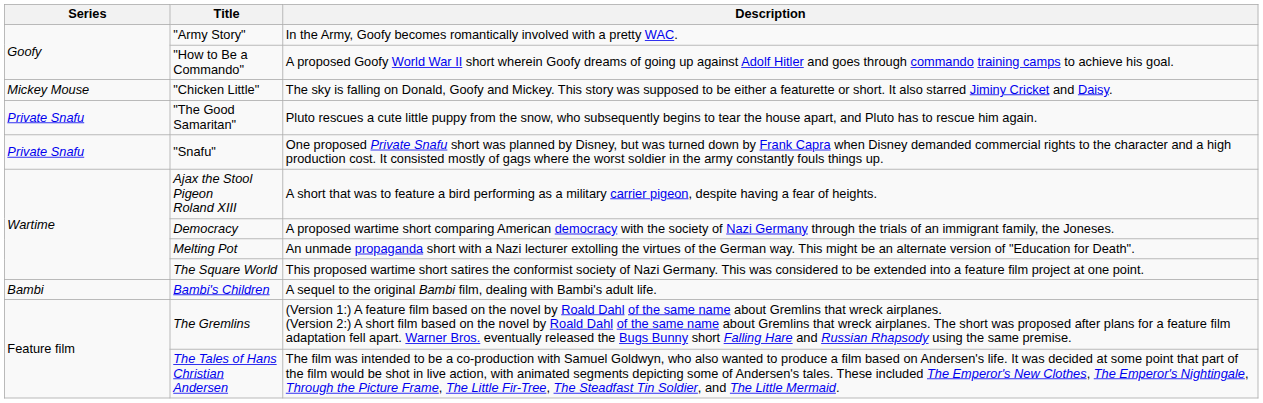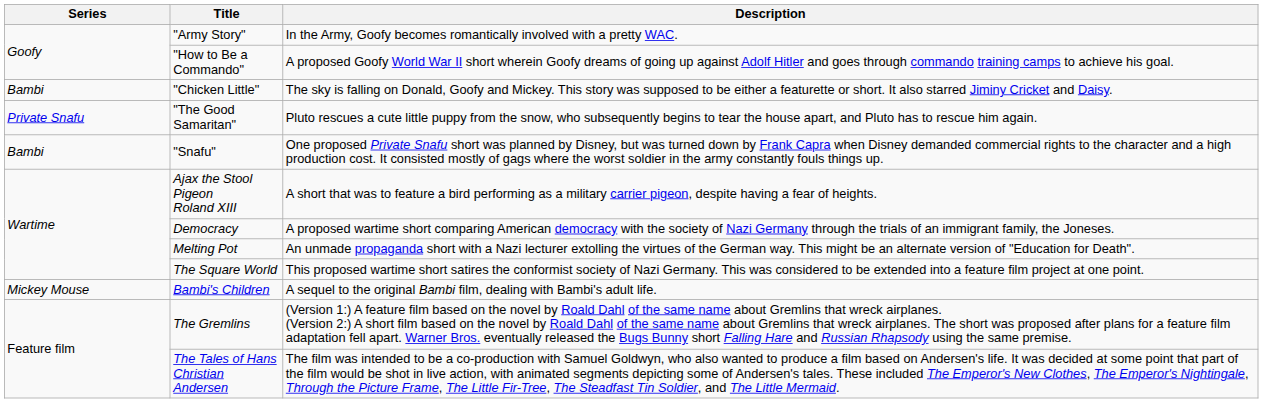"Chicken Little" | Series: Mickey Mouse -> Bambi
"Snafu" | Series: Private Snafu -> Bambi
Bambi's Children | Series: Bambi -> Mickey Mouse
